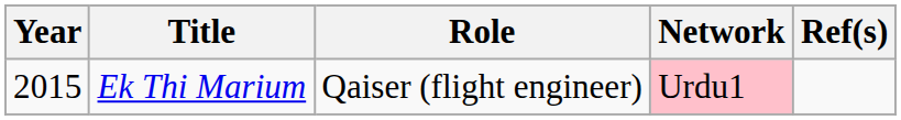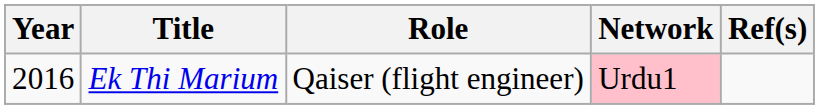Ek Thi Marium | Year: 2015 -> 2016
